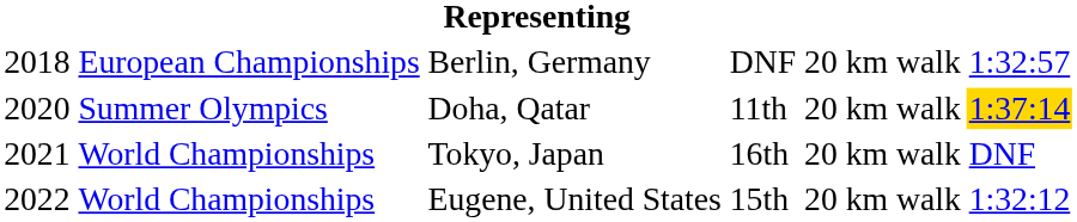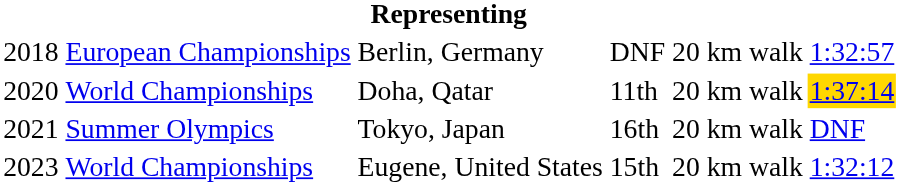Doha, Qatar | column 2: Summer Olympics -> World Championships
Tokyo, Japan | column 2: World Championships -> Summer Olympics
Eugene, United States | column 1: 2022 -> 2023
